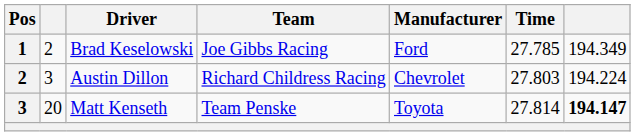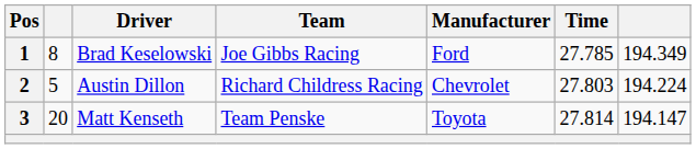Brad Keselowski | column 2: 2 -> 8
Austin Dillon | column 2: 3 -> 5
Matt Kenseth | column 7: bold -> normal
